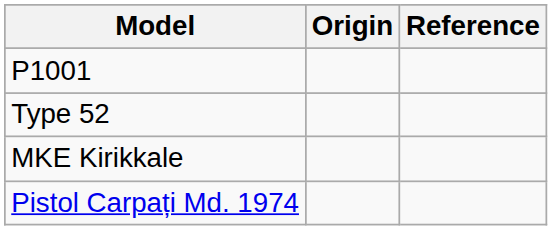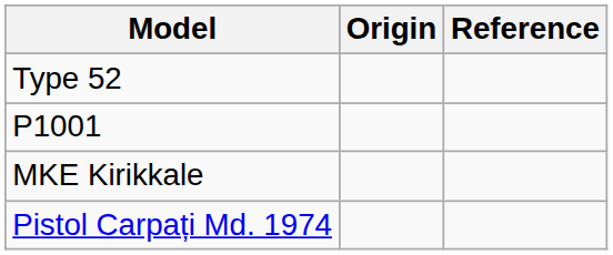rows swapped: Type 52 <-> P1001
